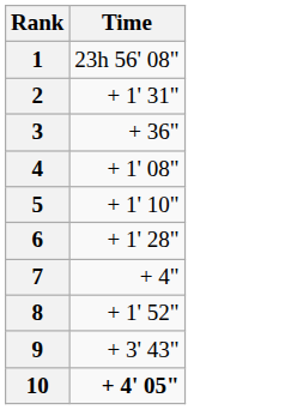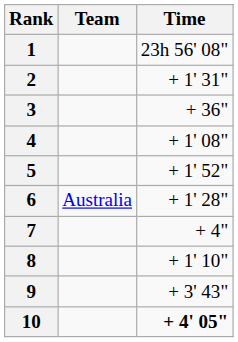+ column: Team | Australia
5 | Time: + 1' 10" -> + 1' 52"
8 | Time: + 1' 52" -> + 1' 10"
